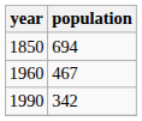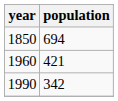1960 | population: 467 -> 421
